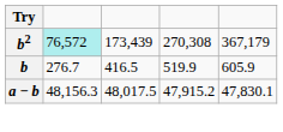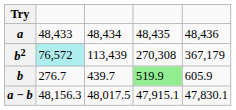+ row: a | 48,433 | 48,434 | 48,435 | 48,436
b2 | column 3: 173,439 -> 113,439
b | column 3: 416.5 -> 439.7
b | column 4: no background -> lightgreen background
a − b | column 4: 47,915.2 -> 47,915.1
